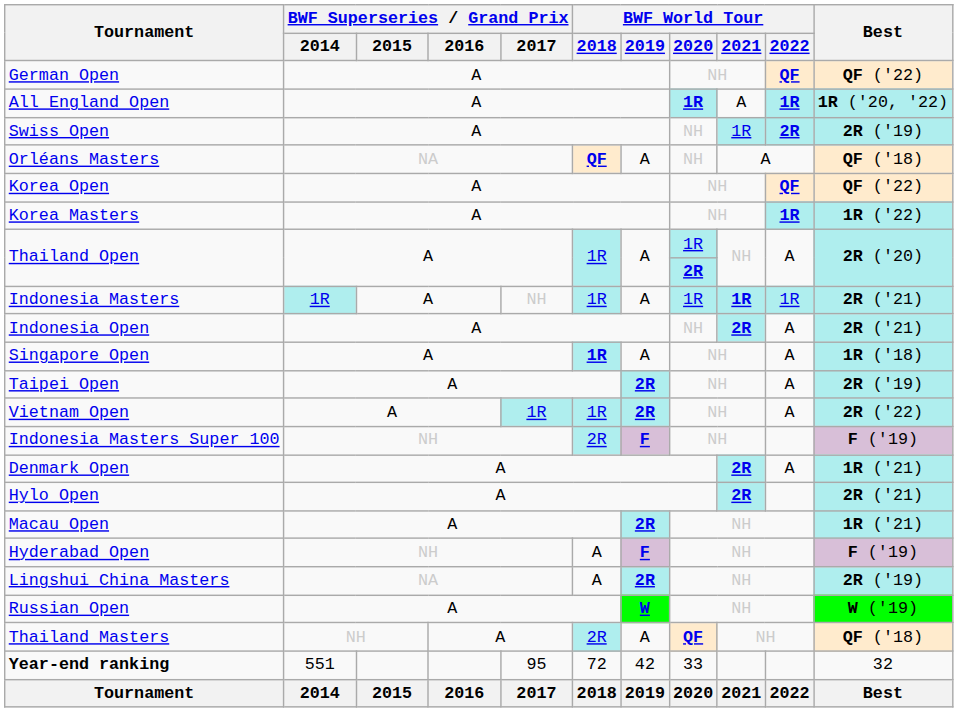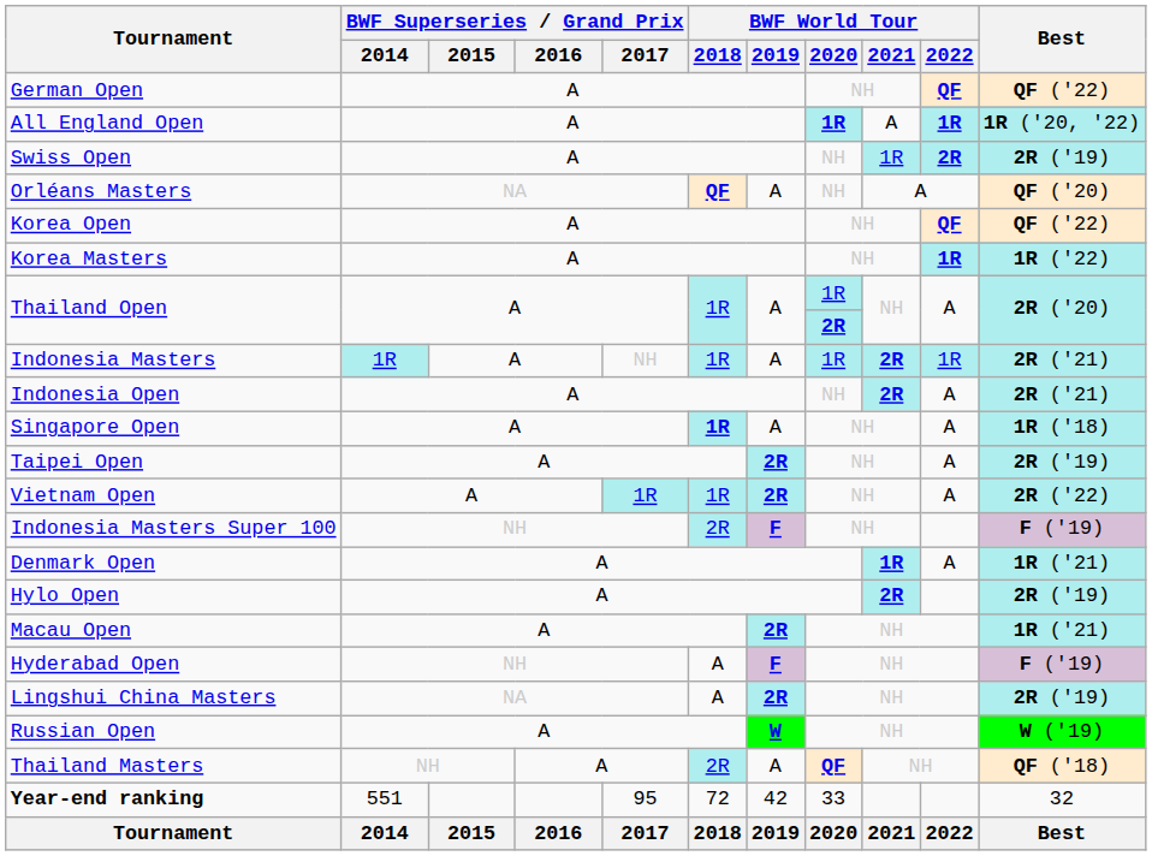Orléans Masters | Best: QF ('18) -> QF ('20)
Indonesia Masters | BWF World Tour / 2021: 1R -> 2R
Denmark Open | BWF World Tour / 2021: 2R -> 1R
Hylo Open | Best: 2R ('21) -> 2R ('19)
